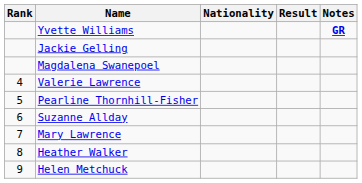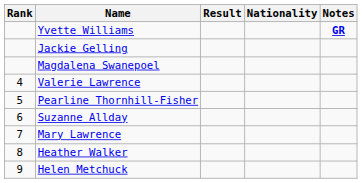columns swapped: Nationality <-> Result
